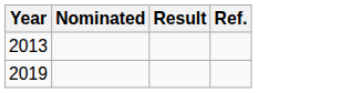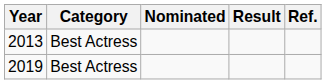+ column: Category | Best Actress | Best Actress
